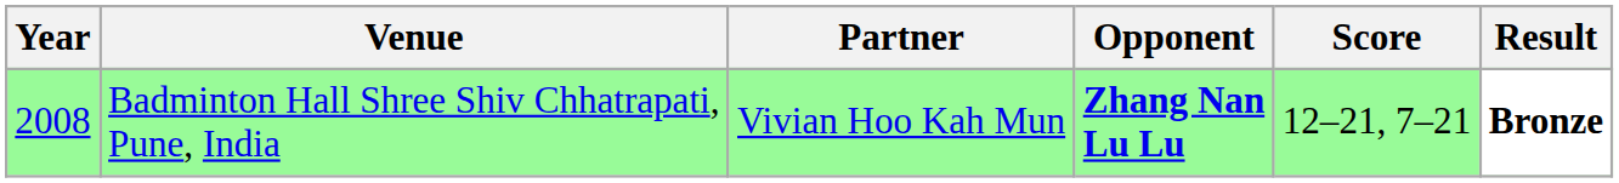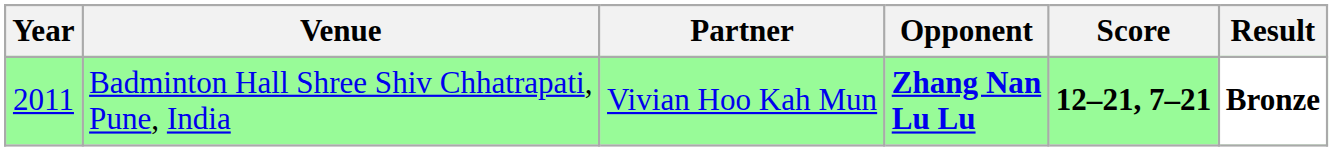Badminton Hall Shree Shiv Chhatrapati, Pune, India | Year: 2008 -> 2011
Badminton Hall Shree Shiv Chhatrapati, Pune, India | Score: normal -> bold
